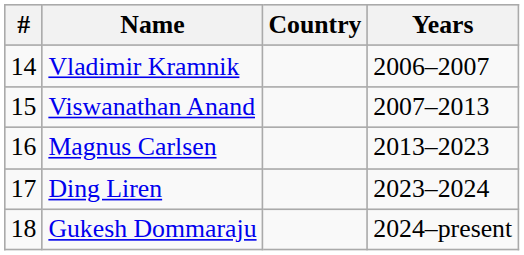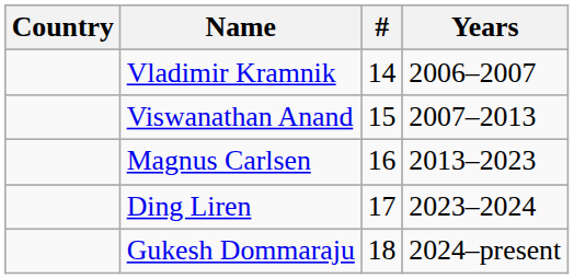columns swapped: # <-> Country
